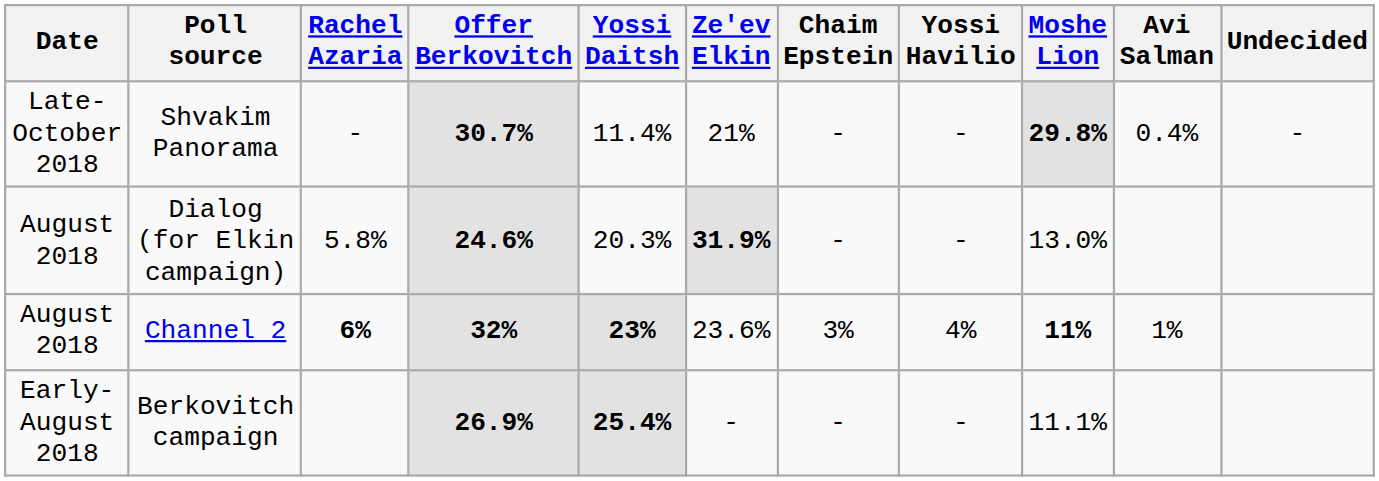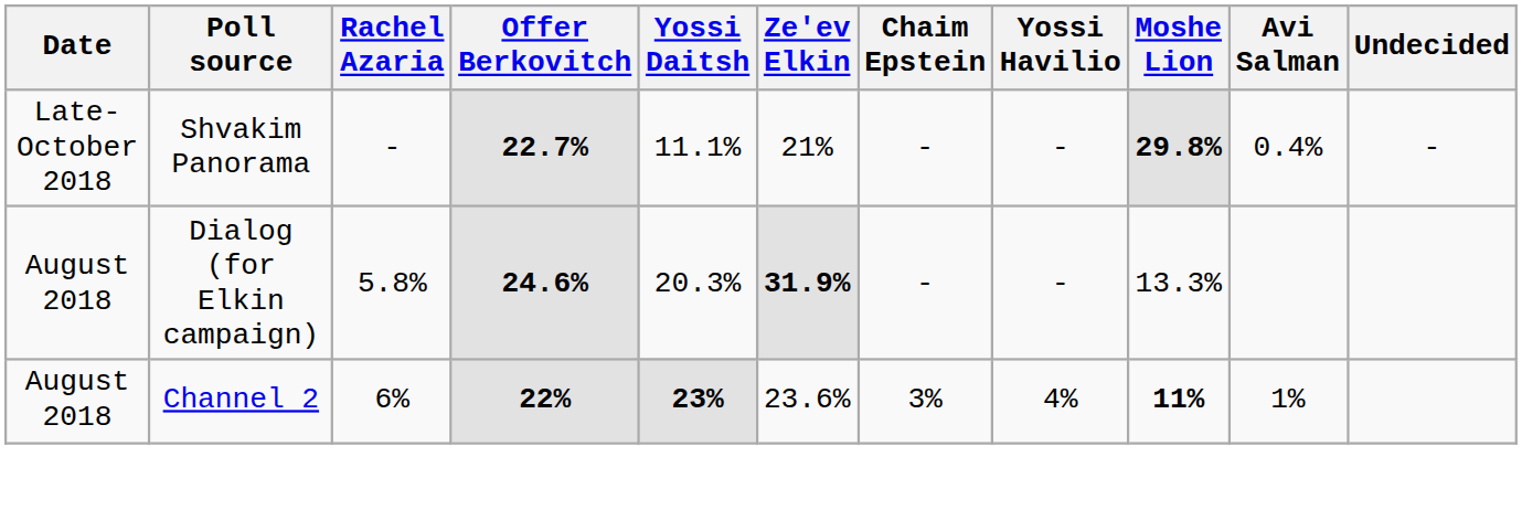Shvakim Panorama | Offer Berkovitch: 30.7% -> 22.7%
Shvakim Panorama | Yossi Daitsh: 11.4% -> 11.1%
Dialog (for Elkin campaign) | Moshe Lion: 13.0% -> 13.3%
Channel 2 | Rachel Azaria: bold -> normal
Channel 2 | Offer Berkovitch: 32% -> 22%
- row: Early-August 2018 | Berkovitch campaign | 26.9% | 25.4% | - | - | - | 11.1%
